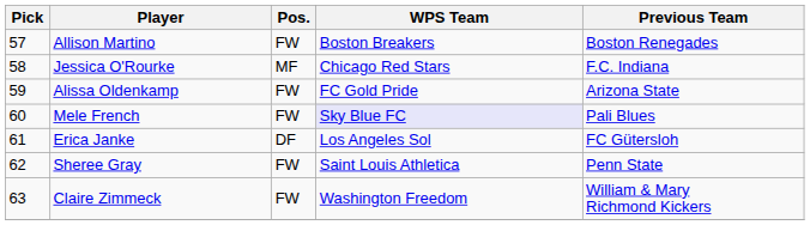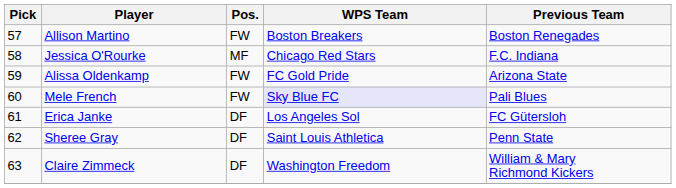Sheree Gray | Pos.: FW -> DF
Claire Zimmeck | Pos.: FW -> DF
